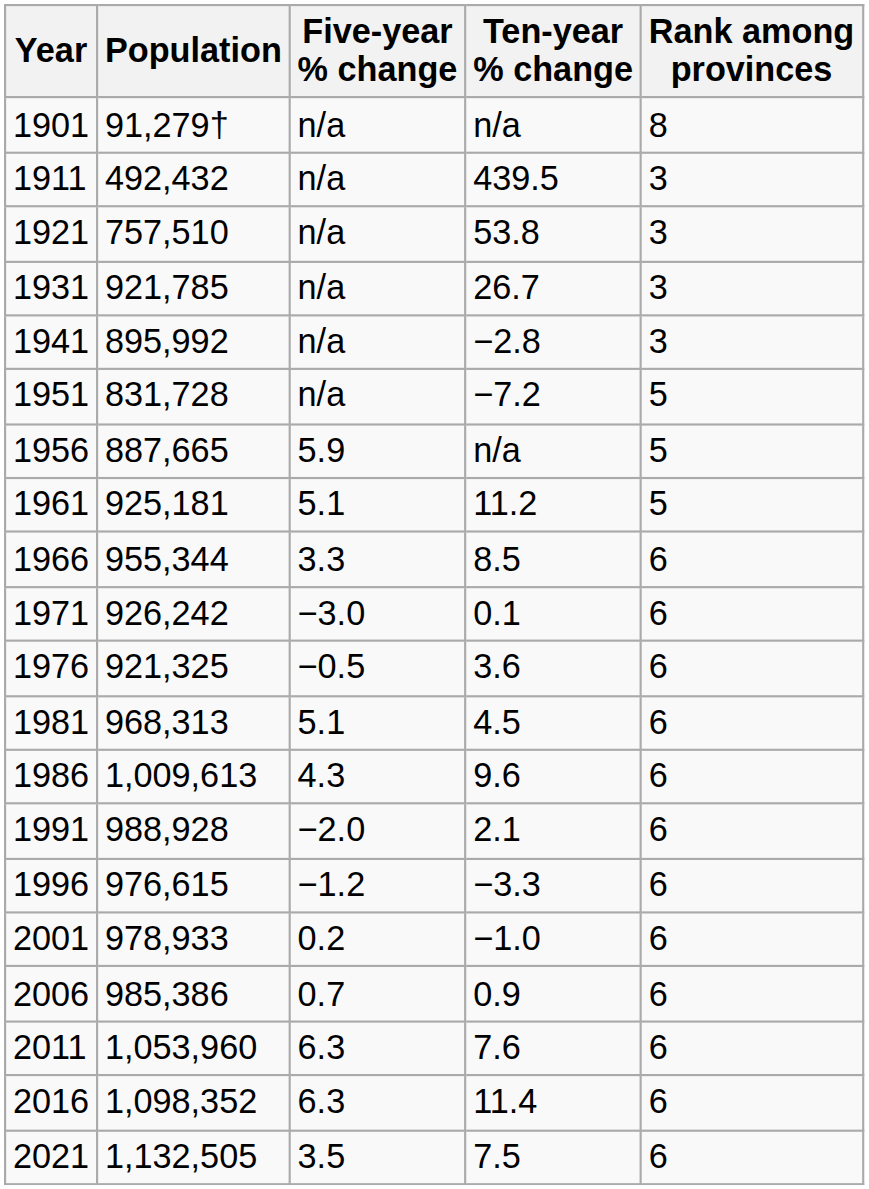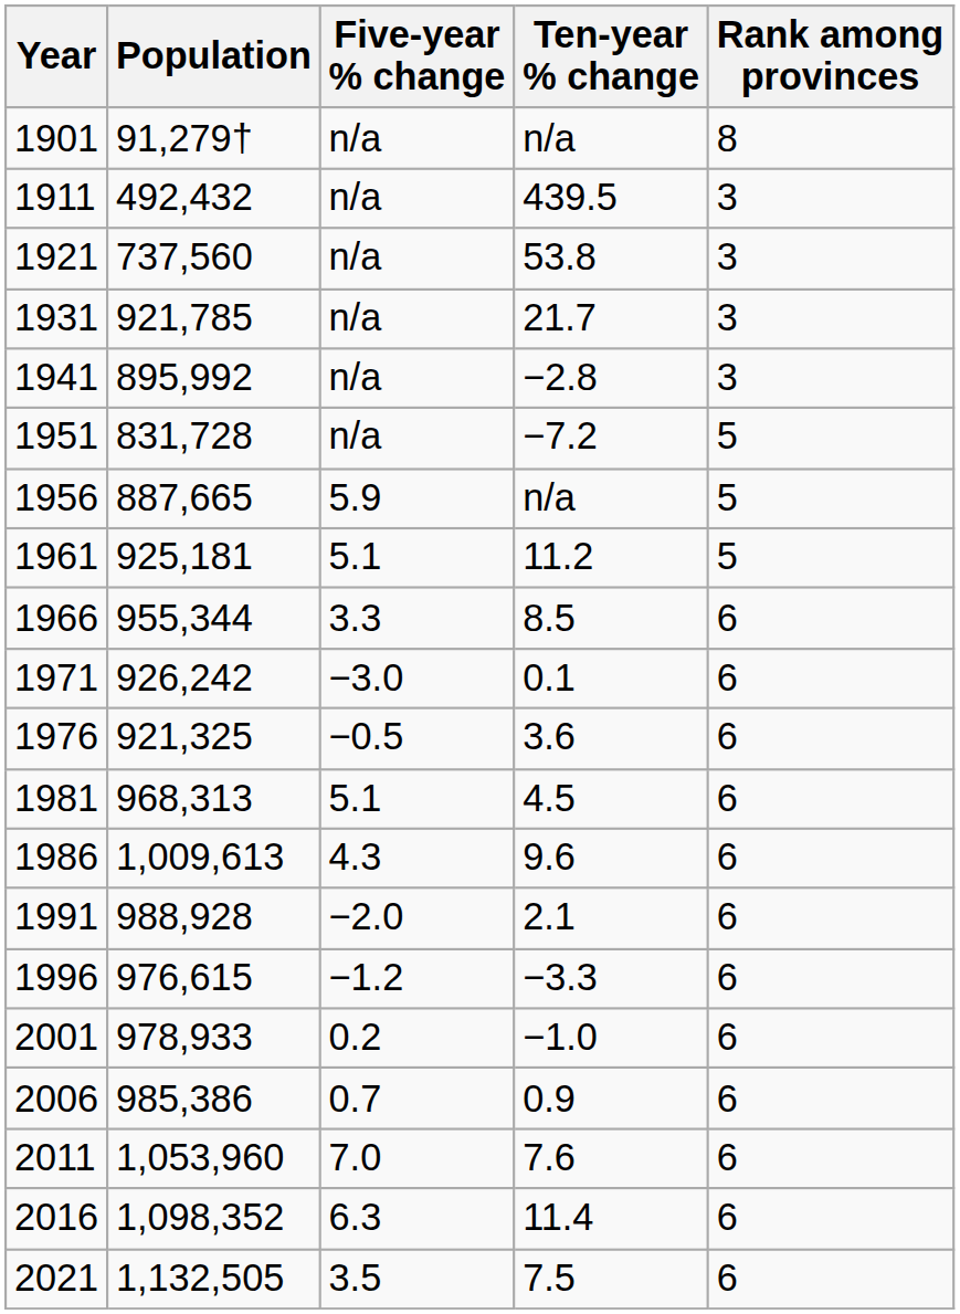1921 | Population: 757,510 -> 737,560
1931 | Ten-year % change: 26.7 -> 21.7
2011 | Five-year % change: 6.3 -> 7.0
